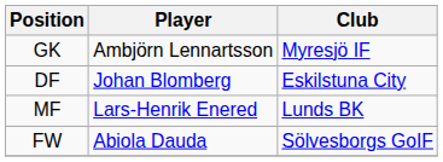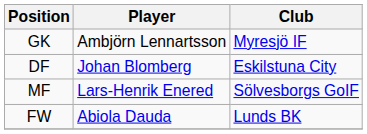MF | Club: Lunds BK -> Sölvesborgs GoIF
FW | Club: Sölvesborgs GoIF -> Lunds BK
